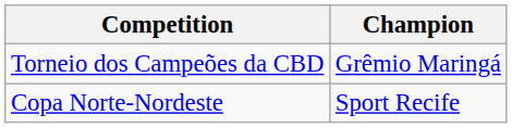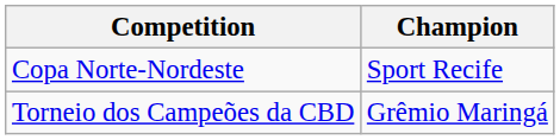rows swapped: Copa Norte-Nordeste <-> Torneio dos Campeões da CBD
